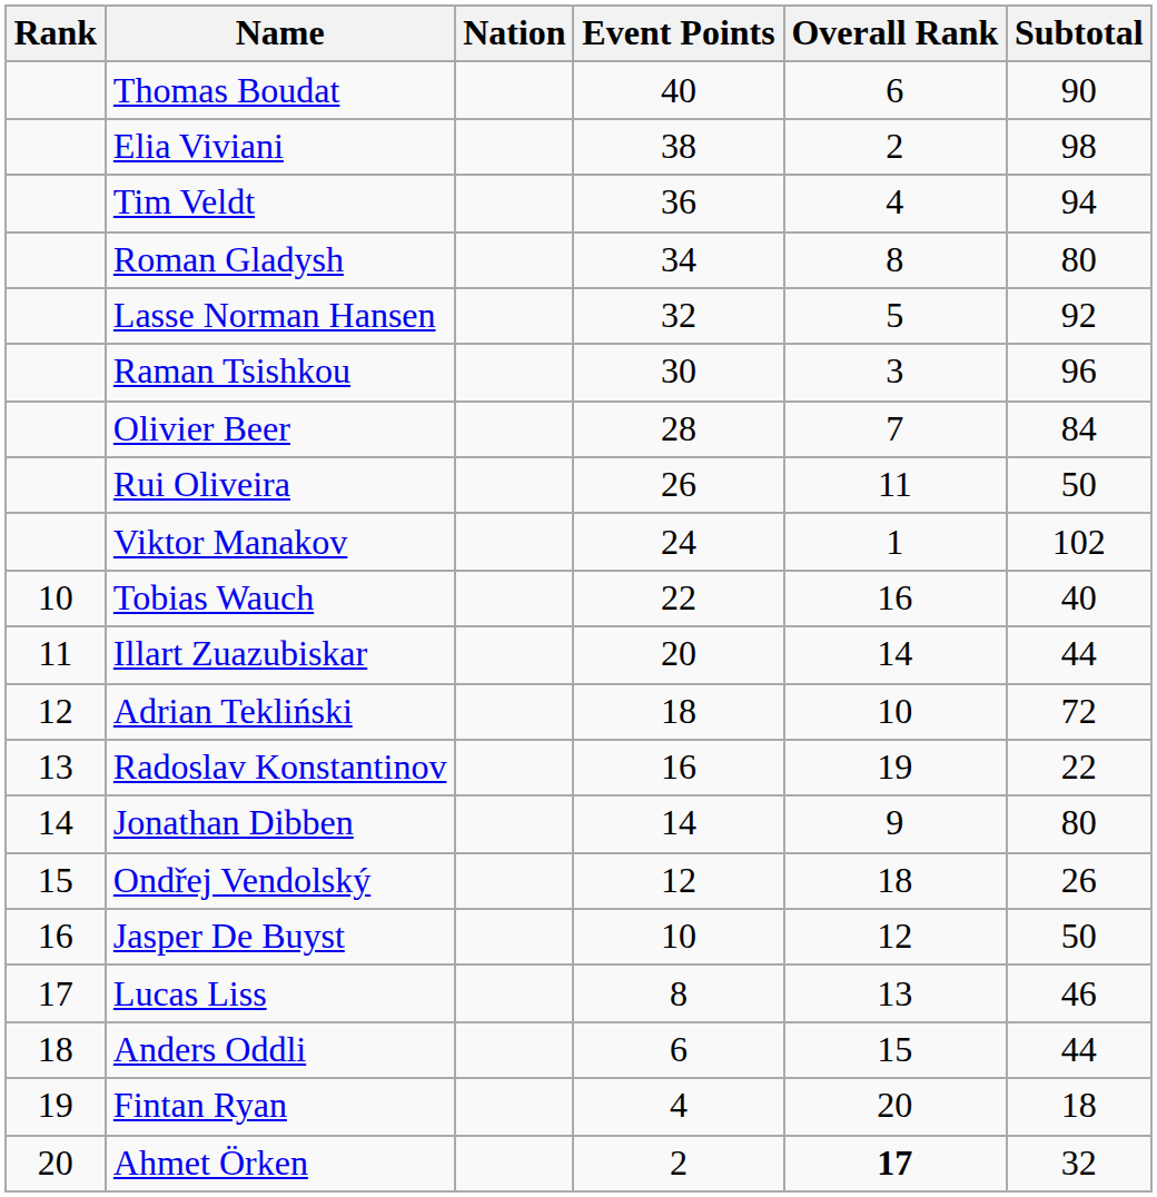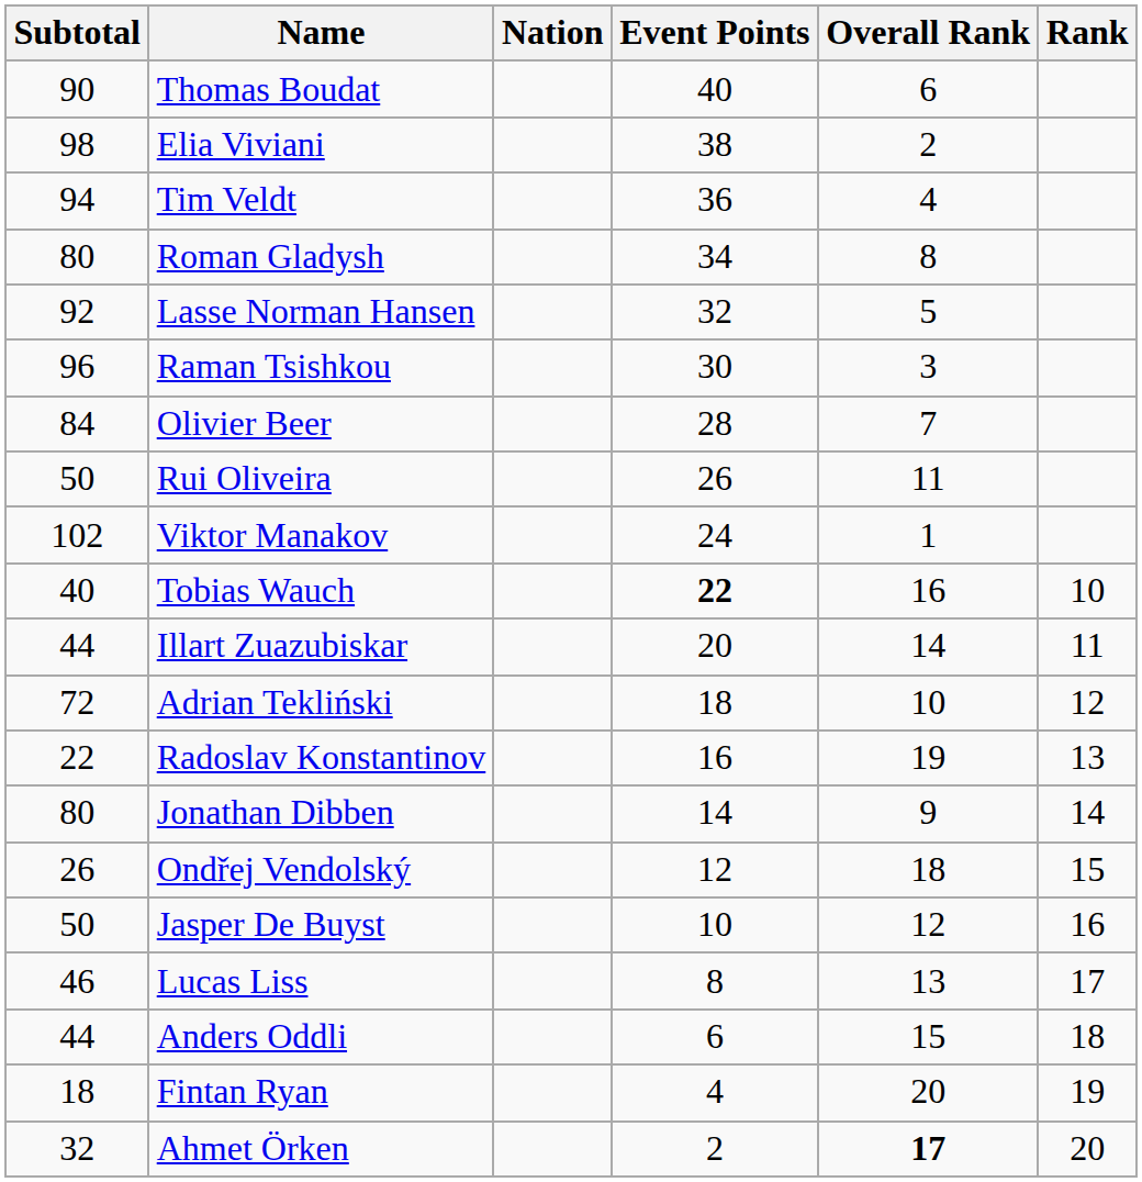columns swapped: Rank <-> Subtotal
Tobias Wauch | Event Points: normal -> bold
